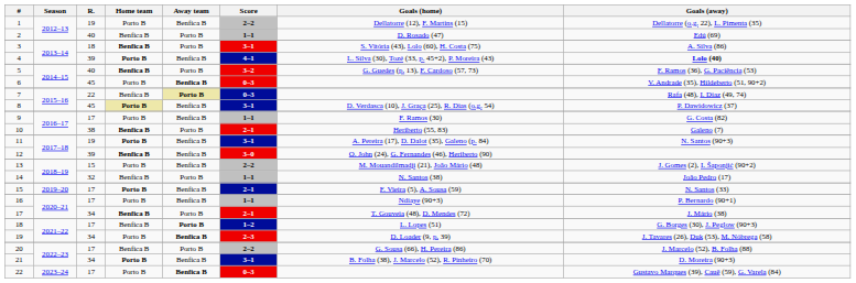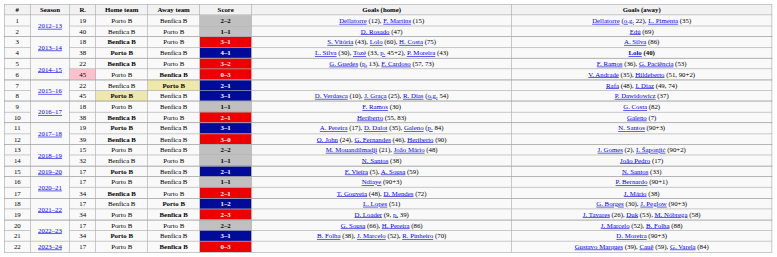4 | R.: 39 -> 38
5 | R.: 40 -> 22
6 | R.: no background -> pink background
7 | Score: 0–3 -> 2–1
9 | R.: 17 -> 18
20 | Home team: Benfica B -> Porto B
